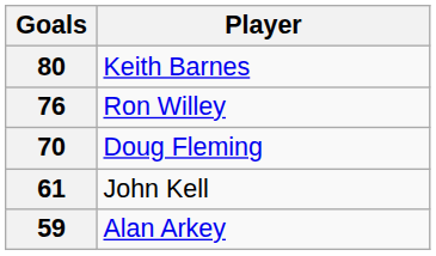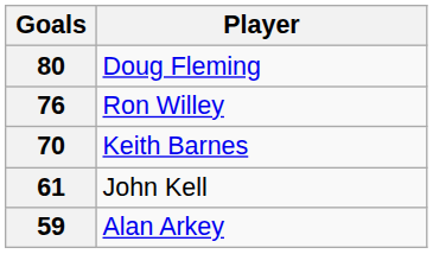80 | Player: Keith Barnes -> Doug Fleming
70 | Player: Doug Fleming -> Keith Barnes
